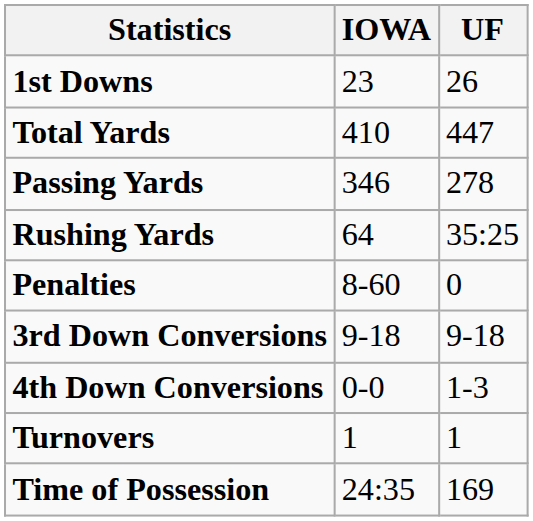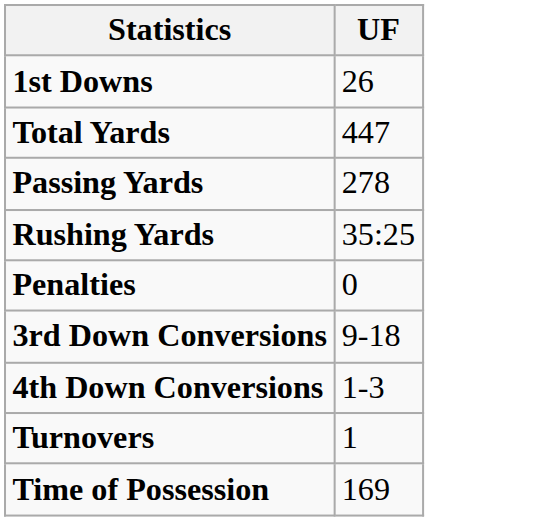- column: IOWA | 23 | 410 | 346 | 64 | 8-60 | 9-18 | 0-0 | 1 | 24:35
